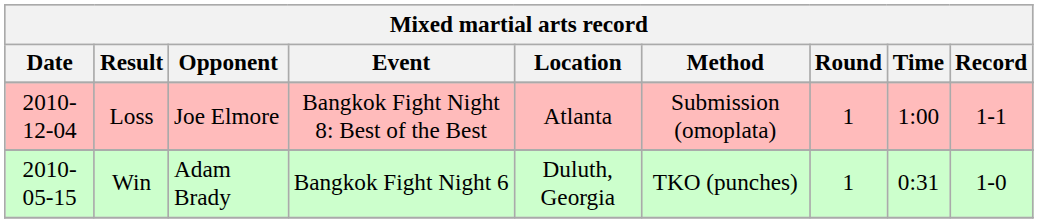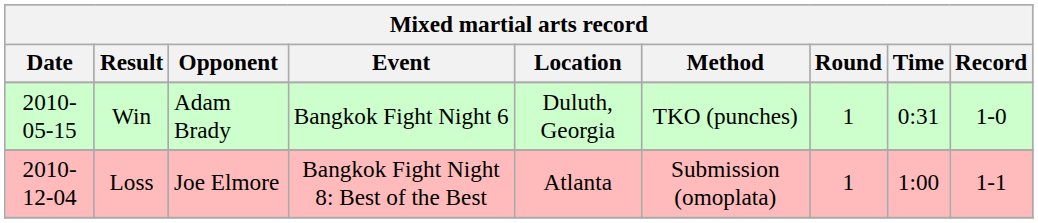rows swapped: Loss <-> Win
